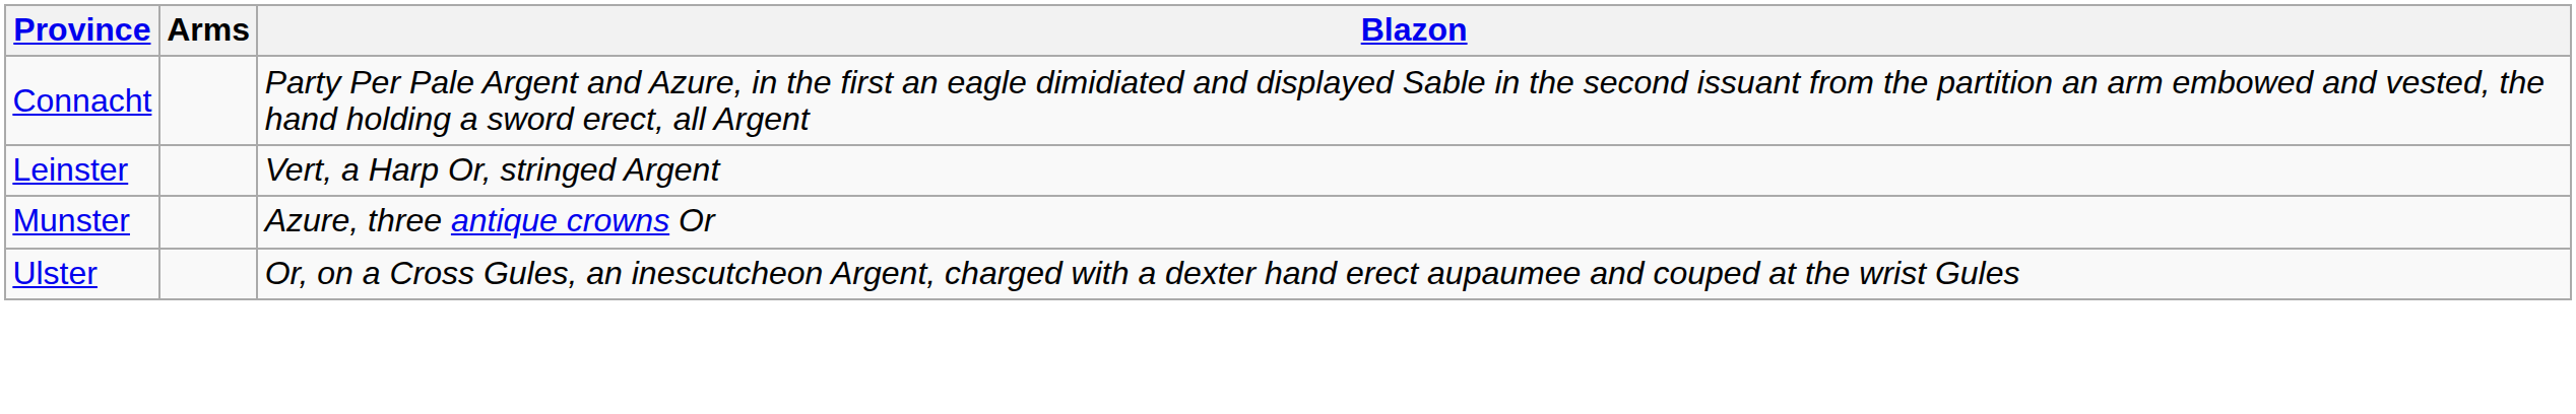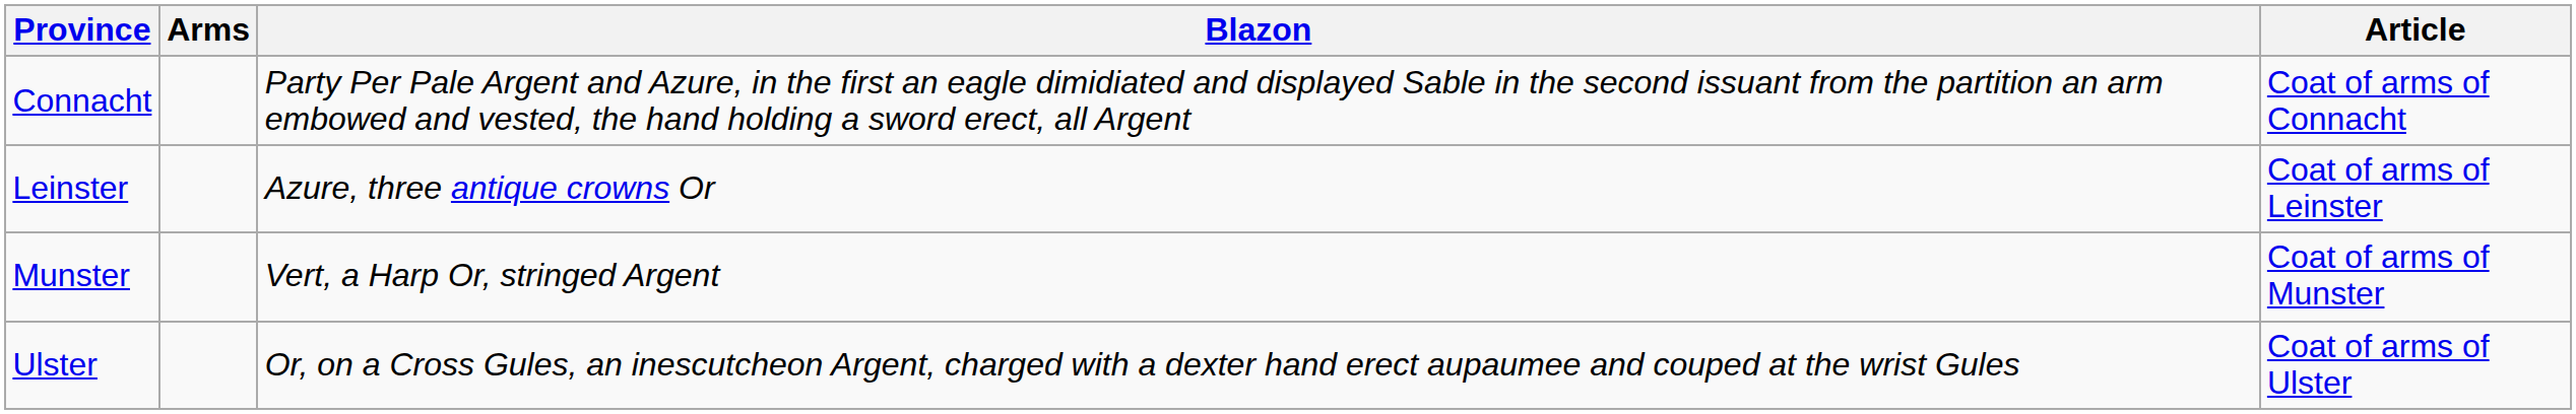+ column: Article | Coat of arms of Connacht | Coat of arms of Leinster | Coat of arms of Munster | Coat of arms of Ulster
Leinster | Blazon: Vert, a Harp Or, stringed Argent -> Azure, three antique crowns Or
Munster | Blazon: Azure, three antique crowns Or -> Vert, a Harp Or, stringed Argent
